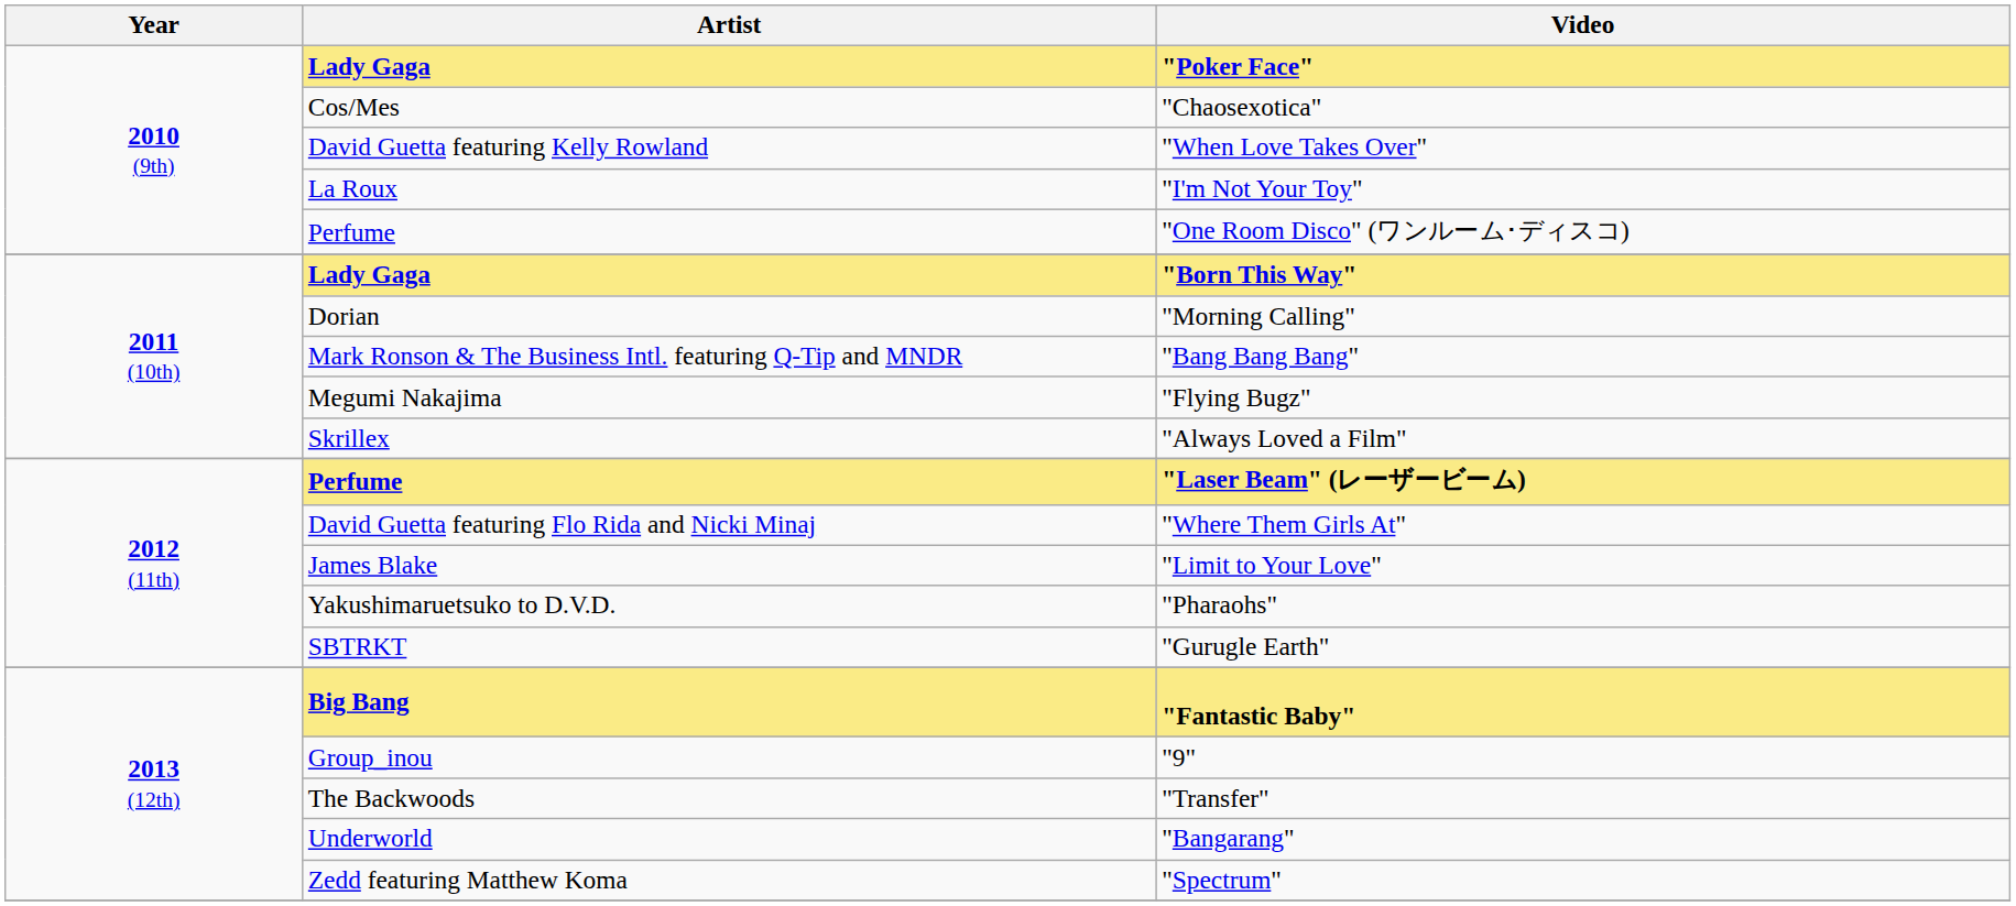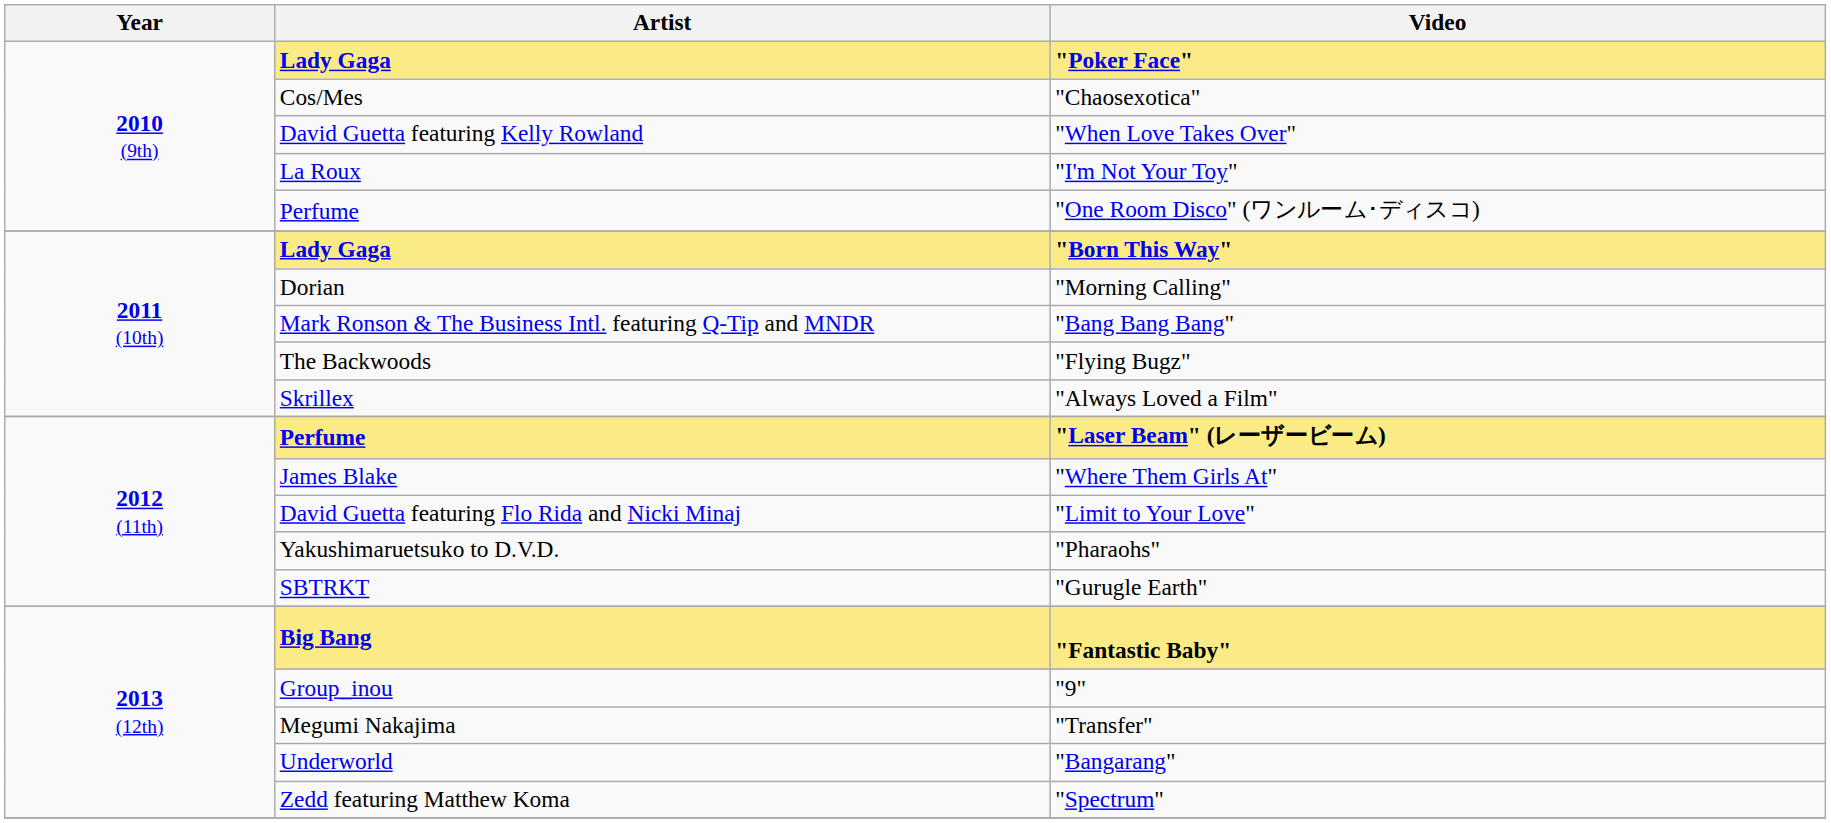"Flying Bugz" | Artist: Megumi Nakajima -> The Backwoods
"Where Them Girls At" | Artist: David Guetta featuring Flo Rida and Nicki Minaj -> James Blake
"Limit to Your Love" | Artist: James Blake -> David Guetta featuring Flo Rida and Nicki Minaj
"Transfer" | Artist: The Backwoods -> Megumi Nakajima
